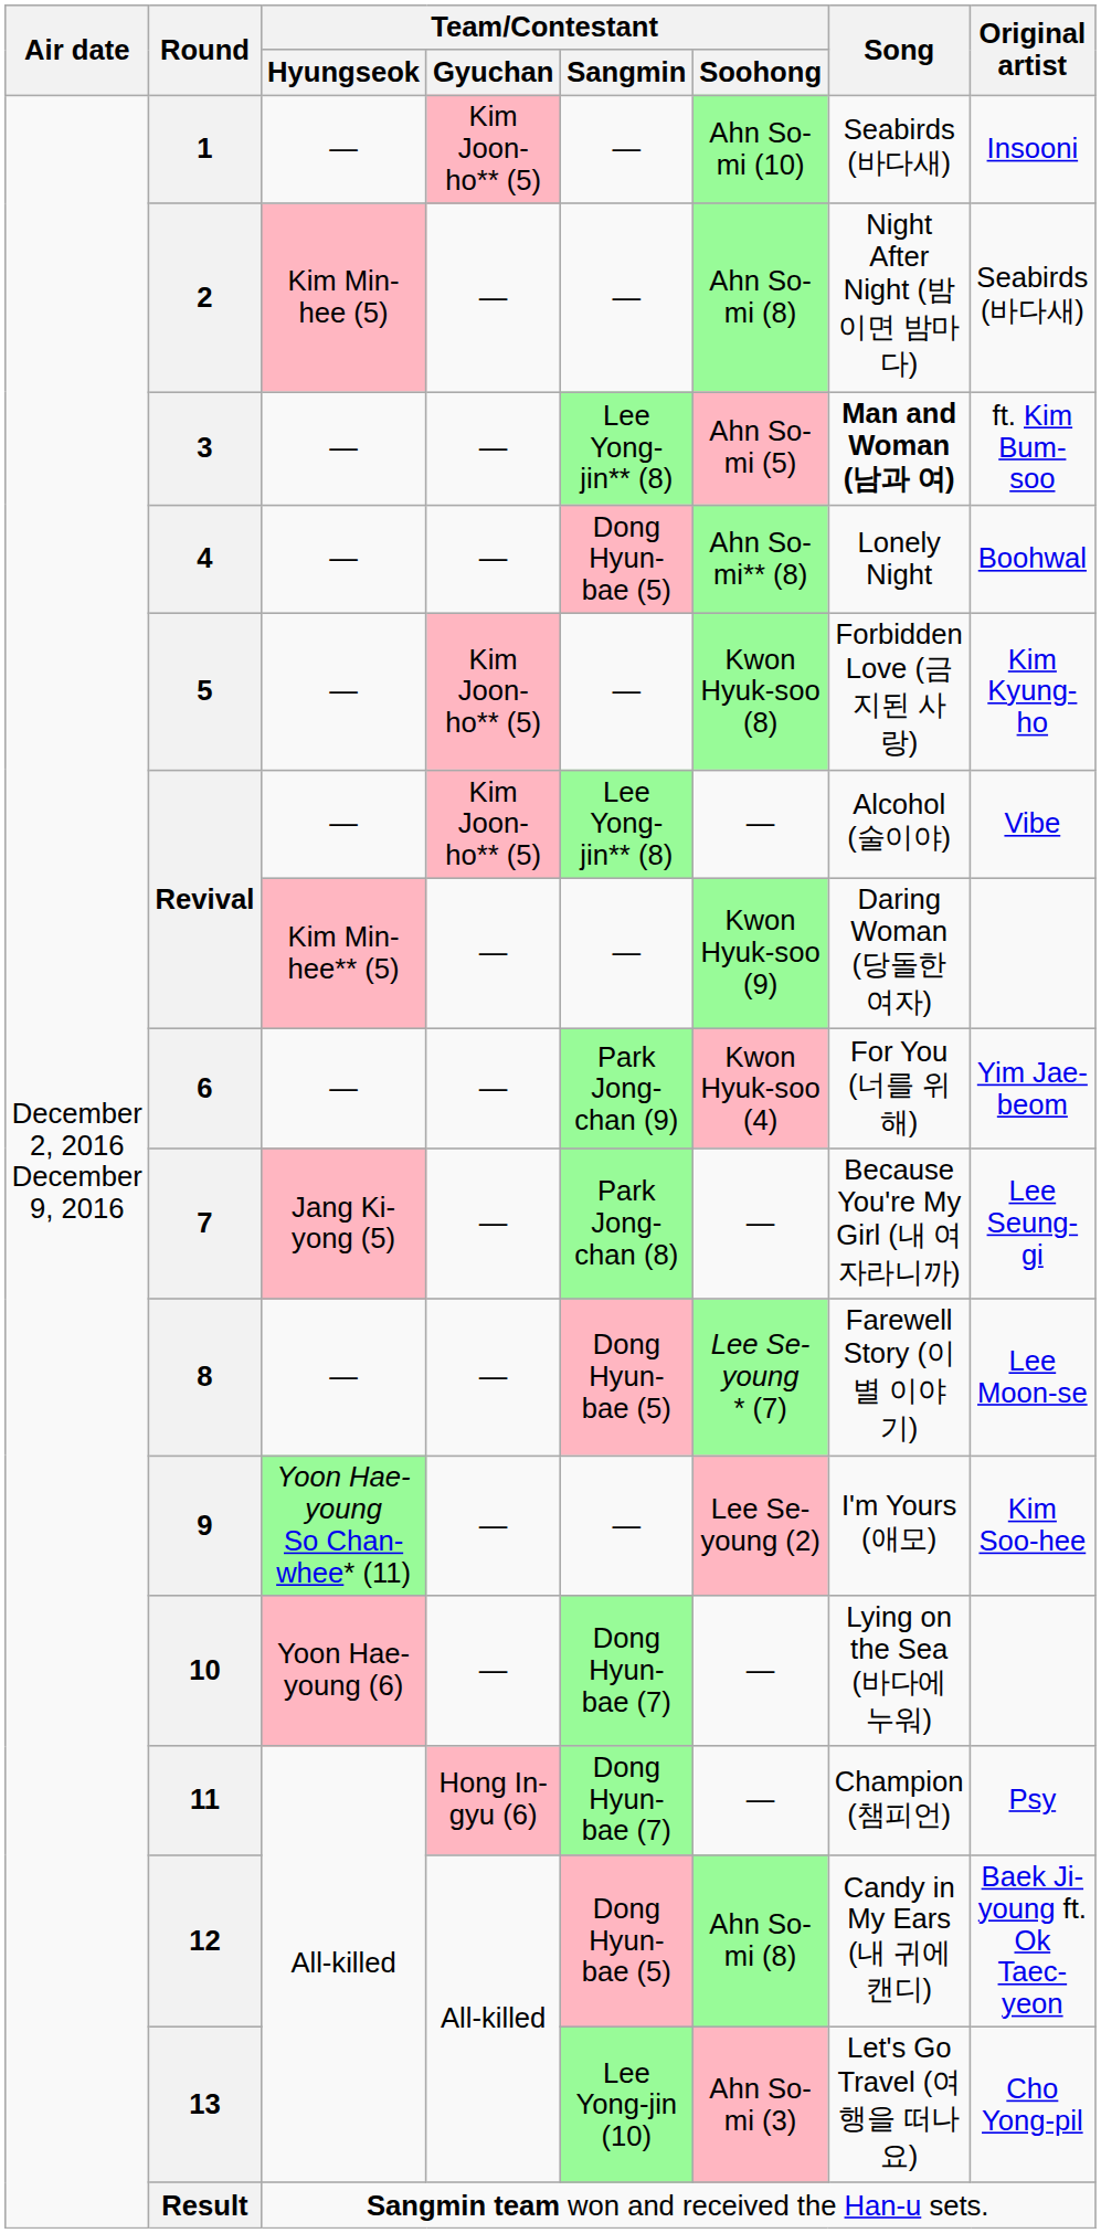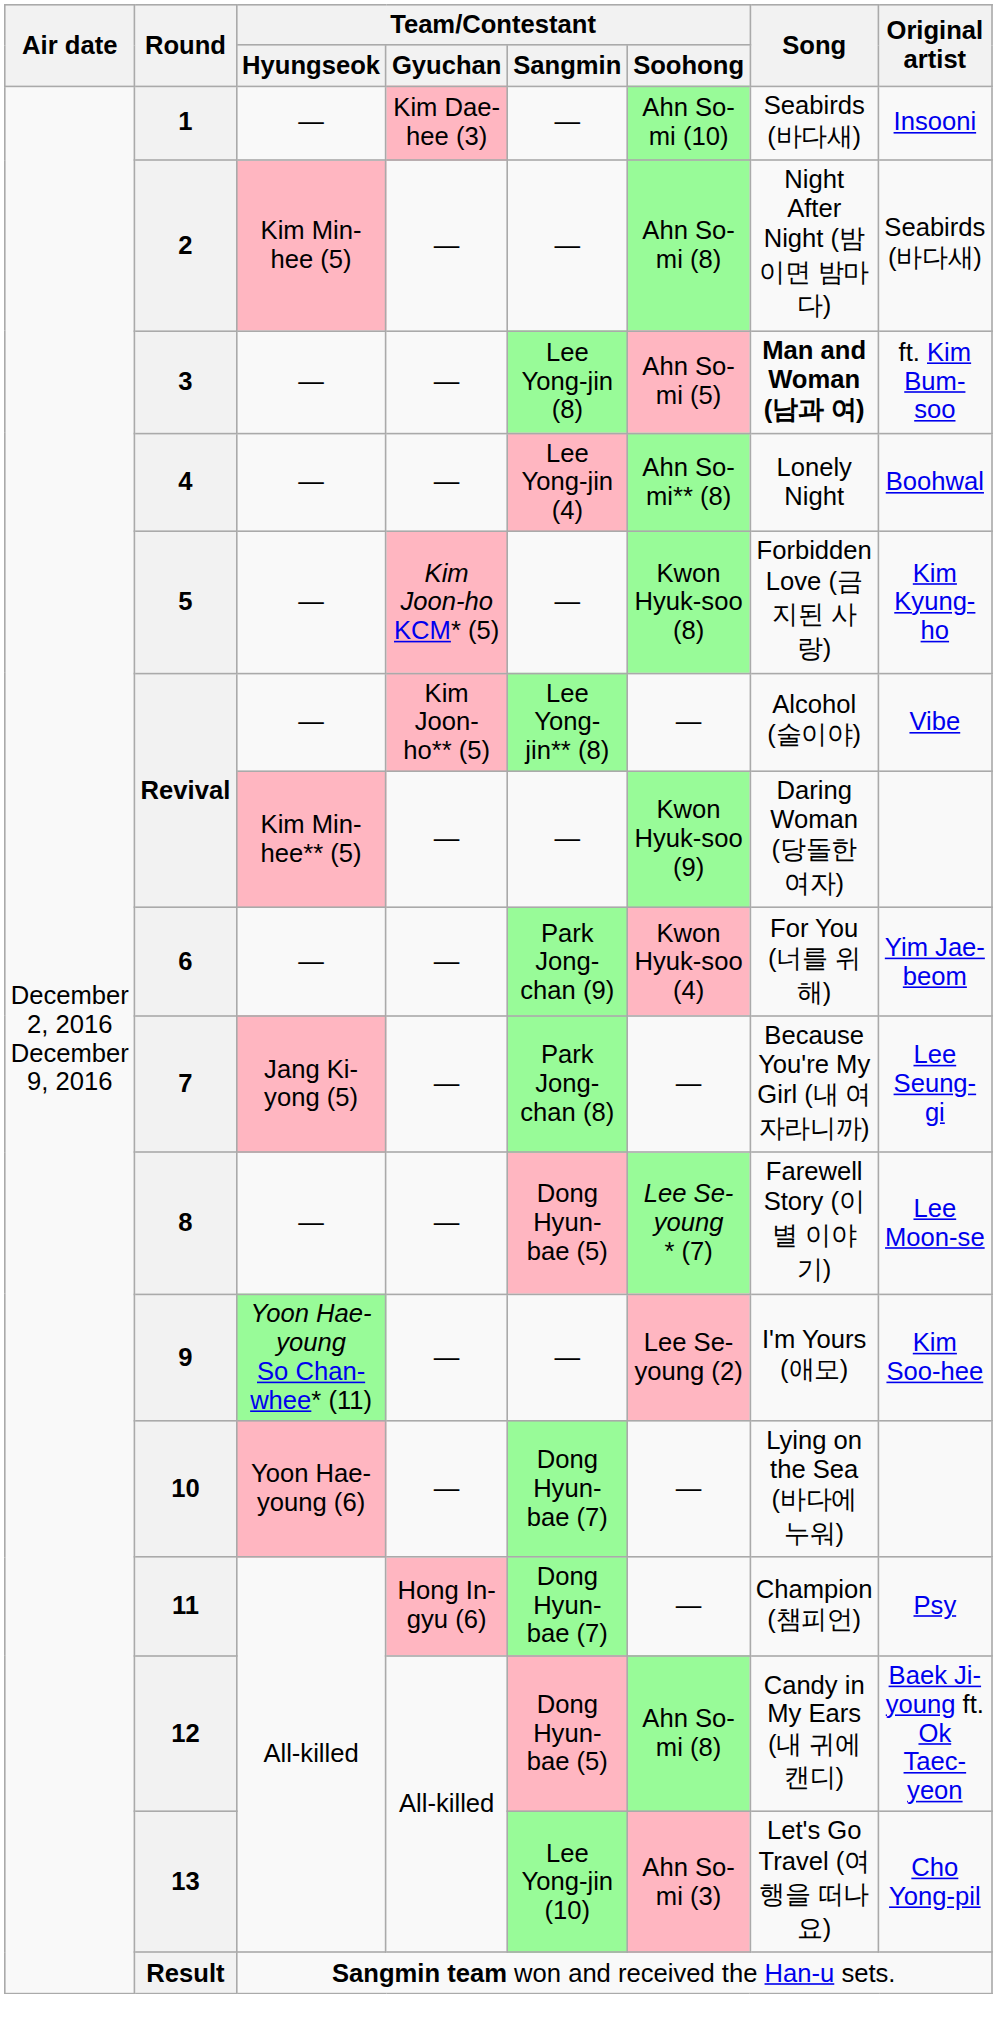1 | Team/Contestant / Gyuchan: Kim Joon-ho** (5) -> Kim Dae-hee (3)
3 | Team/Contestant / Sangmin: Lee Yong-jin** (8) -> Lee Yong-jin (8)
4 | Team/Contestant / Sangmin: Dong Hyun-bae (5) -> Lee Yong-jin (4)
5 | Team/Contestant / Gyuchan: Kim Joon-ho** (5) -> Kim Joon-ho KCM* (5)
